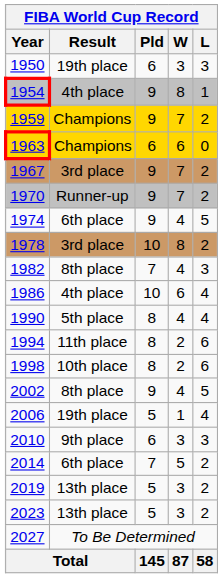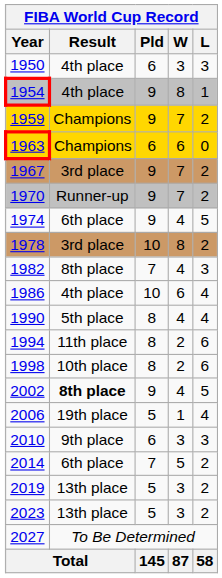1950 | Result: 19th place -> 4th place
2002 | Result: normal -> bold
